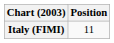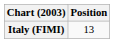Italy (FIMI) | Position: 11 -> 13
